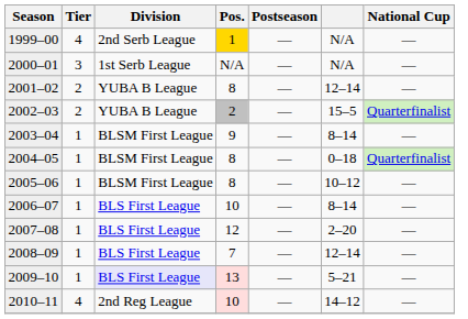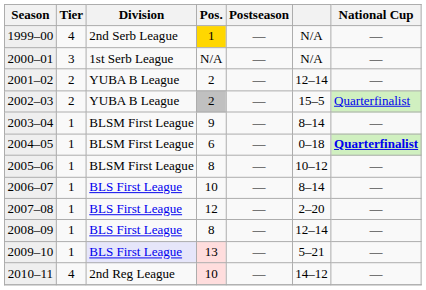2001–02 | Pos.: 8 -> 2
2004–05 | Pos.: 8 -> 6
2004–05 | National Cup: normal -> bold
2008–09 | Pos.: 7 -> 8
